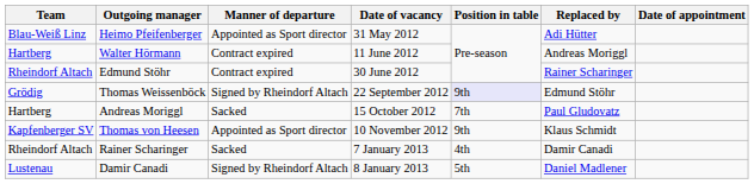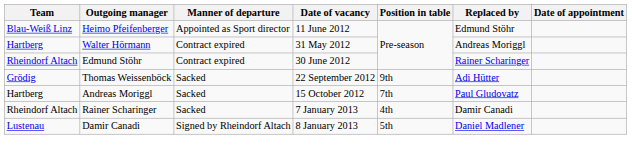Heimo Pfeifenberger | Date of vacancy: 31 May 2012 -> 11 June 2012
Heimo Pfeifenberger | Replaced by: Adi Hütter -> Edmund Stöhr
Walter Hörmann | Date of vacancy: 11 June 2012 -> 31 May 2012
Thomas Weissenböck | Manner of departure: Signed by Rheindorf Altach -> Sacked
Thomas Weissenböck | Position in table: lavender background -> no background
Thomas Weissenböck | Replaced by: Edmund Stöhr -> Adi Hütter
- row: Kapfenberger SV | Thomas von Heesen | Appointed as Sport director | 10 November 2012 | 9th | Klaus Schmidt
